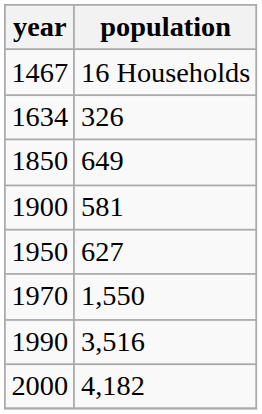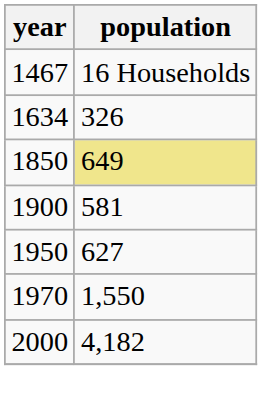1850 | population: no background -> khaki background
- row: 1990 | 3,516
